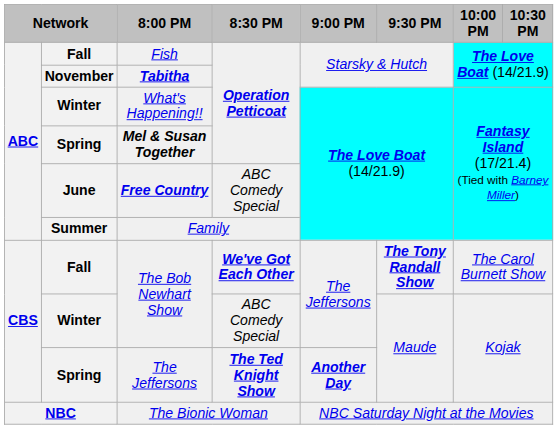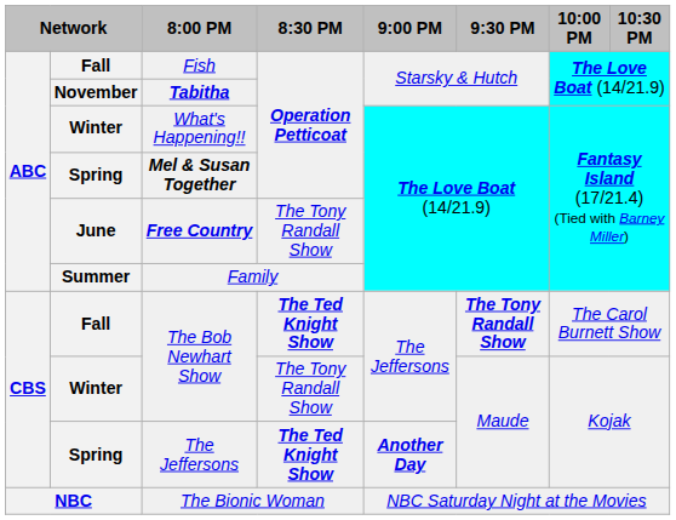Free Country | 8:30 PM: ABC Comedy Special -> The Tony Randall Show
Fall / The Bob Newhart Show | 8:30 PM: We've Got Each Other -> The Ted Knight Show
Winter / The Bob Newhart Show | 8:30 PM: ABC Comedy Special -> The Tony Randall Show
